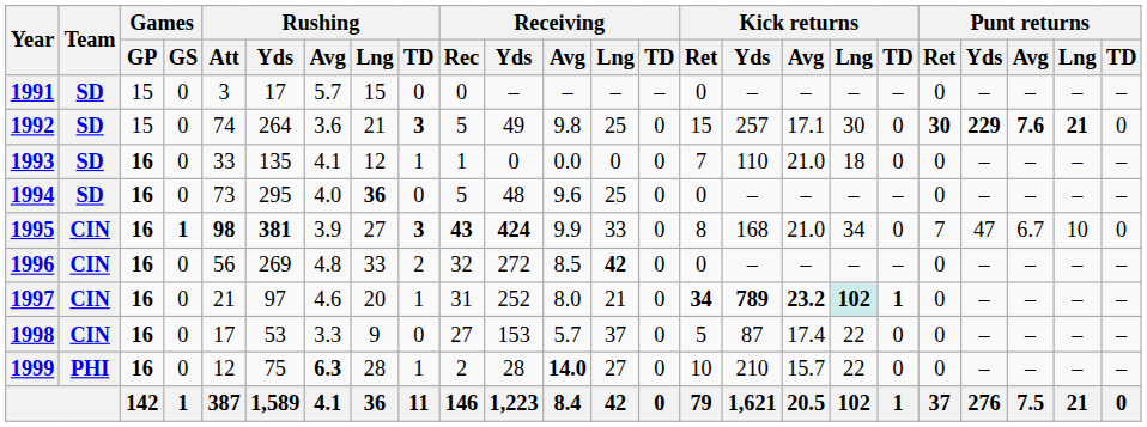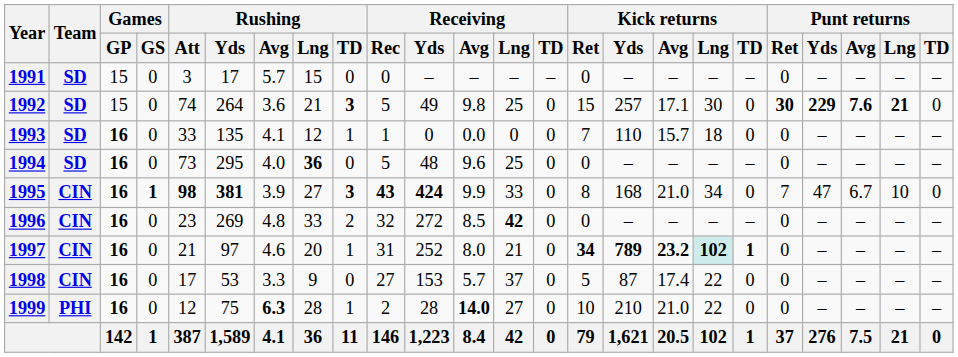1993 | Kick returns / Avg: 21.0 -> 15.7
1996 | Rushing / Att: 56 -> 23
1999 | Kick returns / Avg: 15.7 -> 21.0
